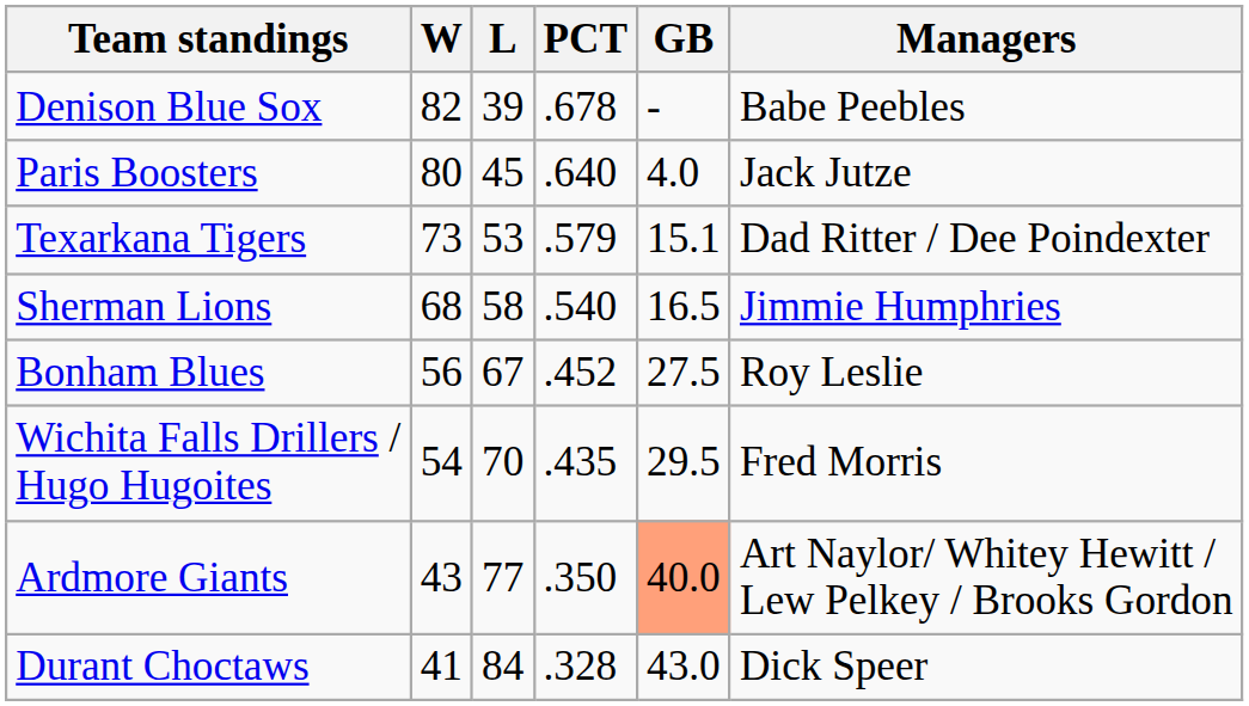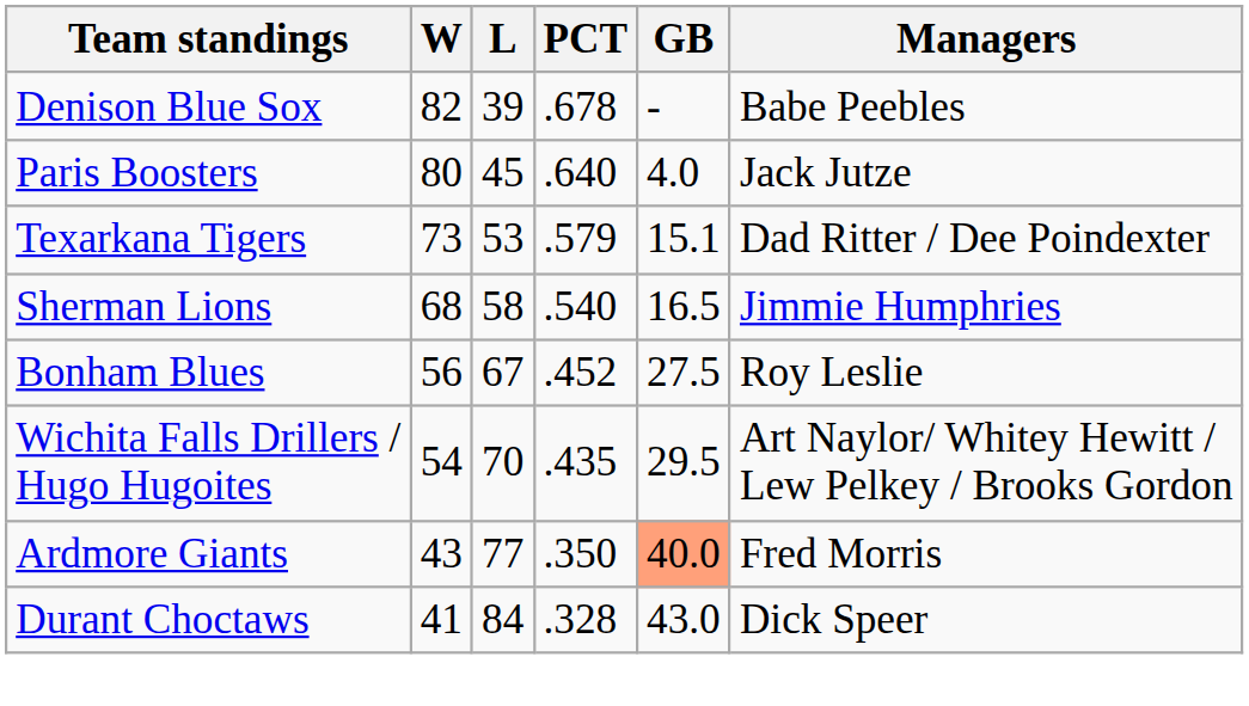Wichita Falls Drillers / Hugo Hugoites | Managers: Fred Morris -> Art Naylor/ Whitey Hewitt / Lew Pelkey / Brooks Gordon
Ardmore Giants | Managers: Art Naylor/ Whitey Hewitt / Lew Pelkey / Brooks Gordon -> Fred Morris
